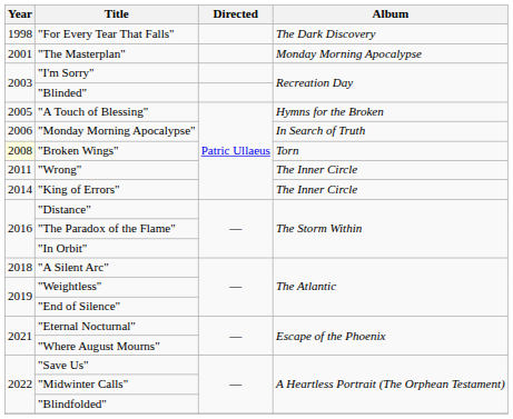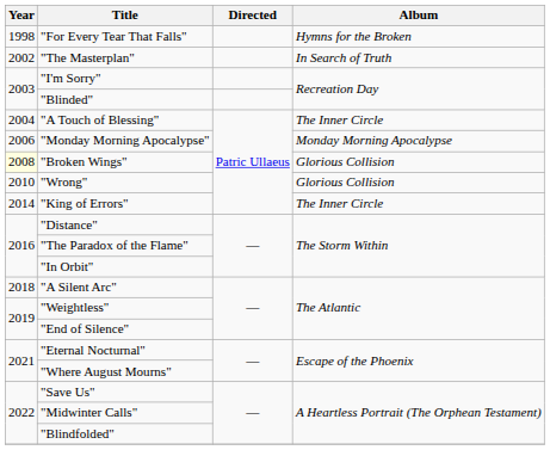"For Every Tear That Falls" | Album: The Dark Discovery -> Hymns for the Broken
"The Masterplan" | Year: 2001 -> 2002
"The Masterplan" | Album: Monday Morning Apocalypse -> In Search of Truth
"A Touch of Blessing" | Year: 2005 -> 2004
"A Touch of Blessing" | Album: Hymns for the Broken -> The Inner Circle
"Monday Morning Apocalypse" | Album: In Search of Truth -> Monday Morning Apocalypse
"Broken Wings" | Album: Torn -> Glorious Collision
"Wrong" | Year: 2011 -> 2010
"Wrong" | Album: The Inner Circle -> Glorious Collision
